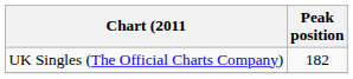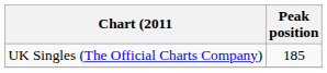UK Singles (The Official Charts Company) | Peak position: 182 -> 185
